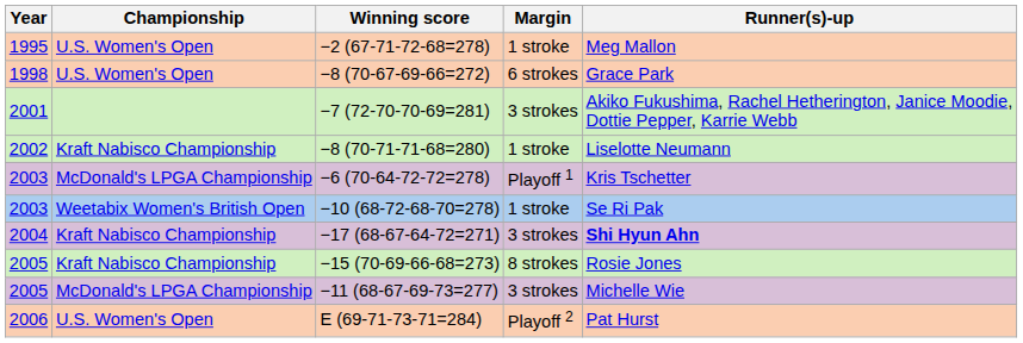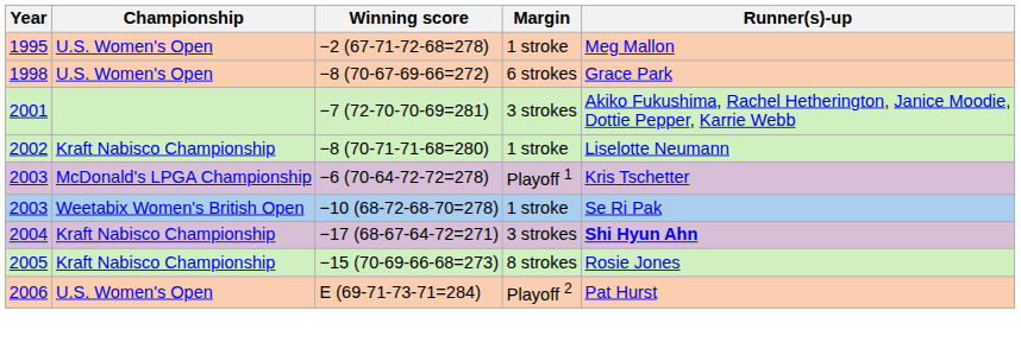- row: 2005 | McDonald's LPGA Championship | −11 (68-67-69-73=277) | 3 strokes | Michelle Wie
